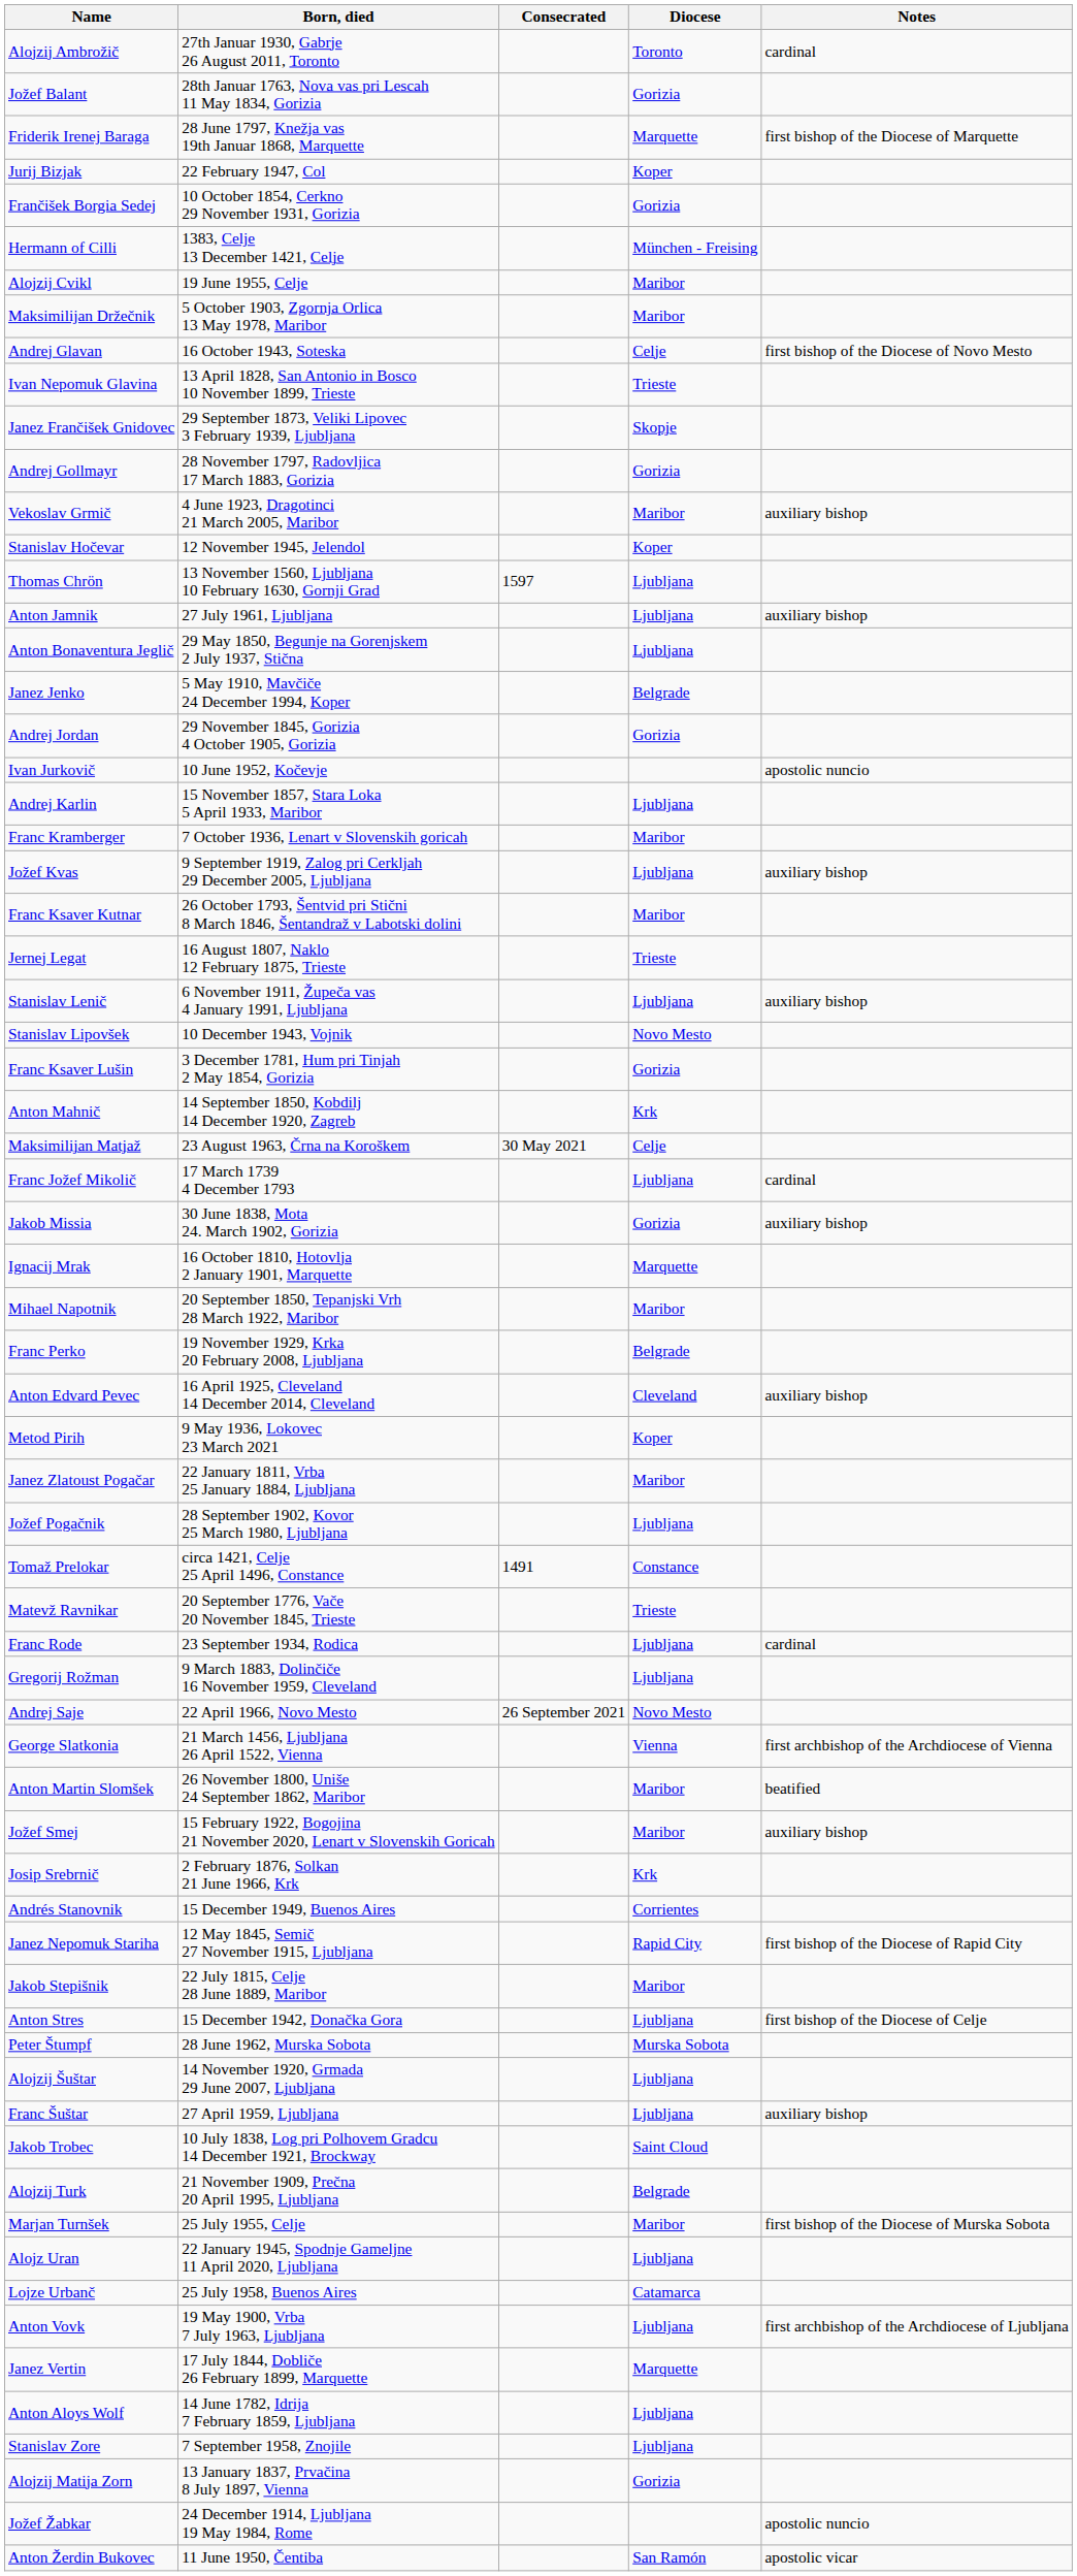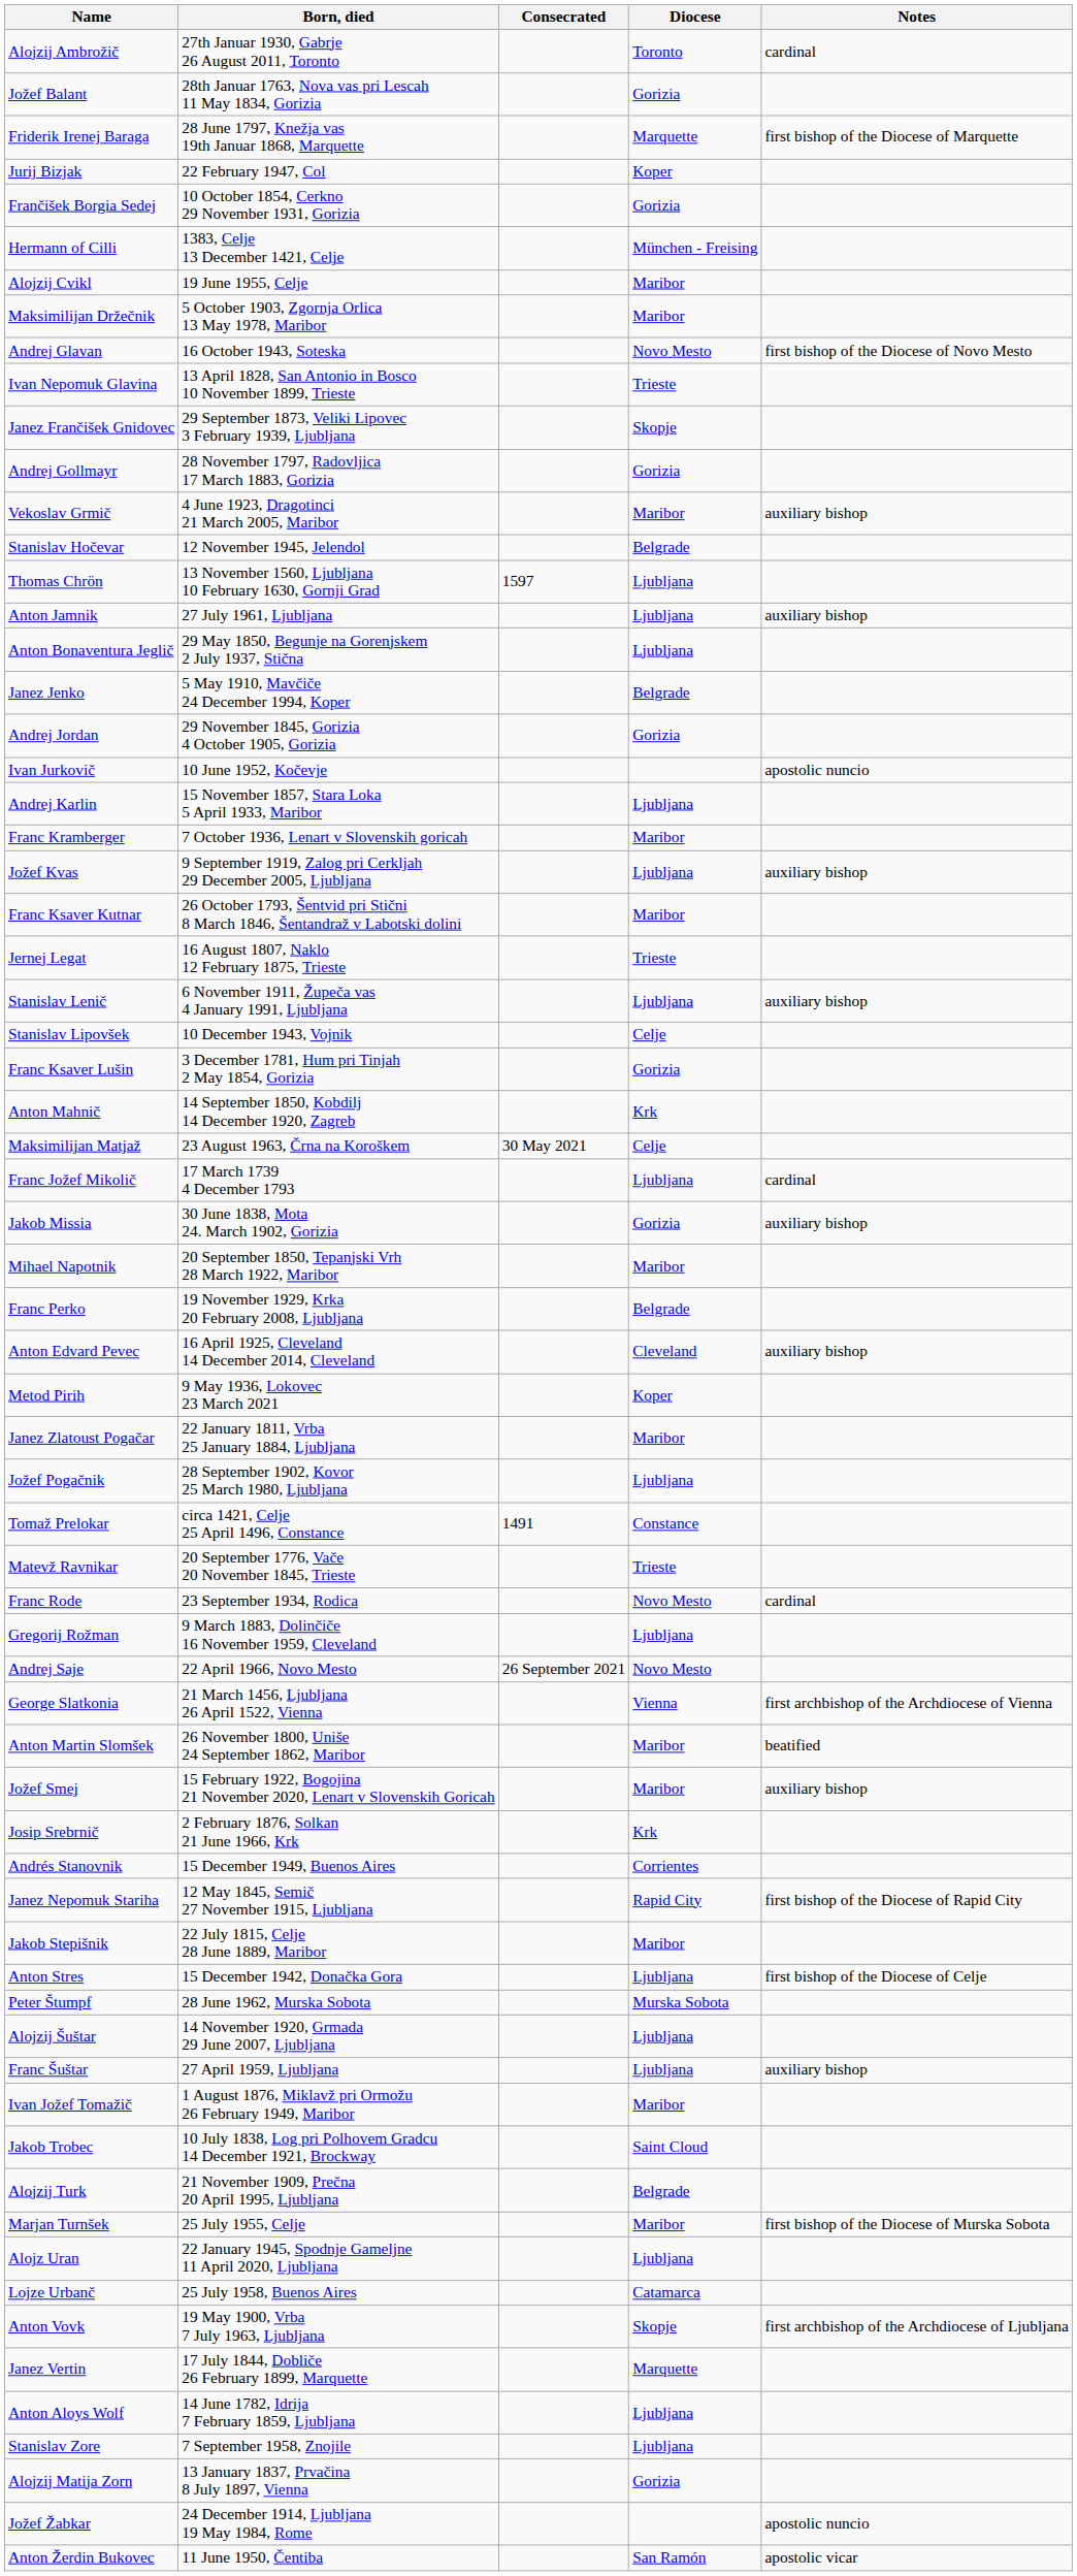Andrej Glavan | Diocese: Celje -> Novo Mesto
Stanislav Hočevar | Diocese: Koper -> Belgrade
Stanislav Lipovšek | Diocese: Novo Mesto -> Celje
- row: Ignacij Mrak | 16 October 1810, Hotovlja 2 January 1901, Marquette | Marquette
Franc Rode | Diocese: Ljubljana -> Novo Mesto
+ row: Ivan Jožef Tomažič | 1 August 1876, Miklavž pri Ormožu 26 February 1949, Maribor | Maribor
Anton Vovk | Diocese: Ljubljana -> Skopje
